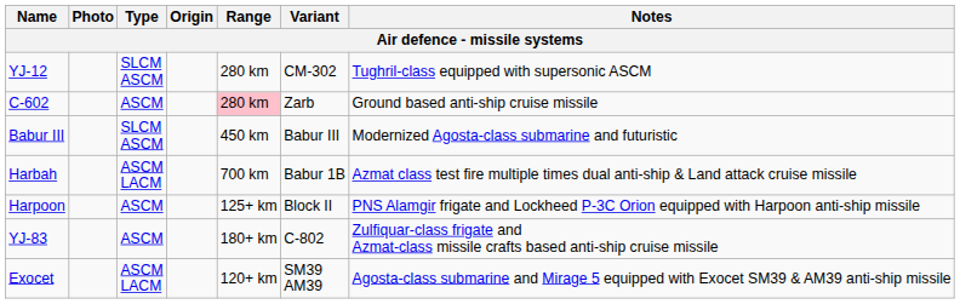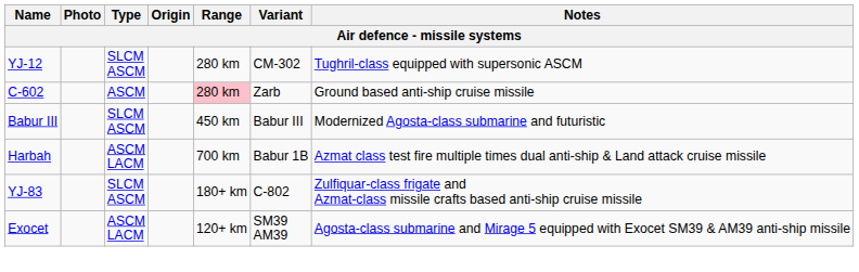- row: Harpoon | ASCM | 125+ km | Block II | PNS Alamgir frigate and Lockheed P-3C Orion equipped with Harpoon anti-ship missile
YJ-83 | Type: ASCM -> SLCM ASCM
